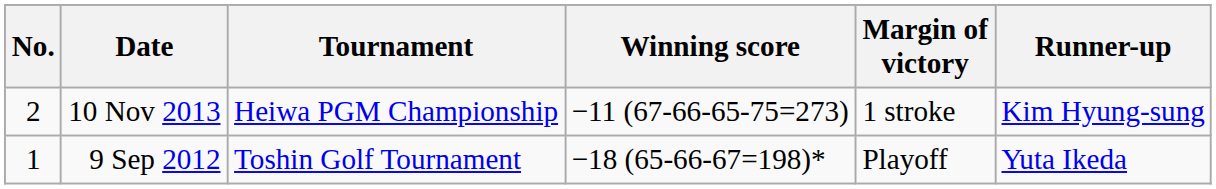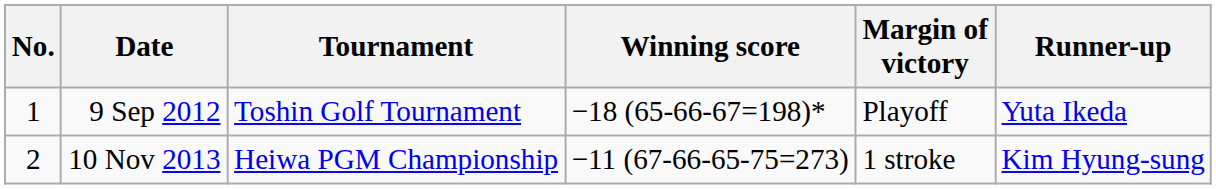rows swapped: 9 Sep 2012 <-> 10 Nov 2013
